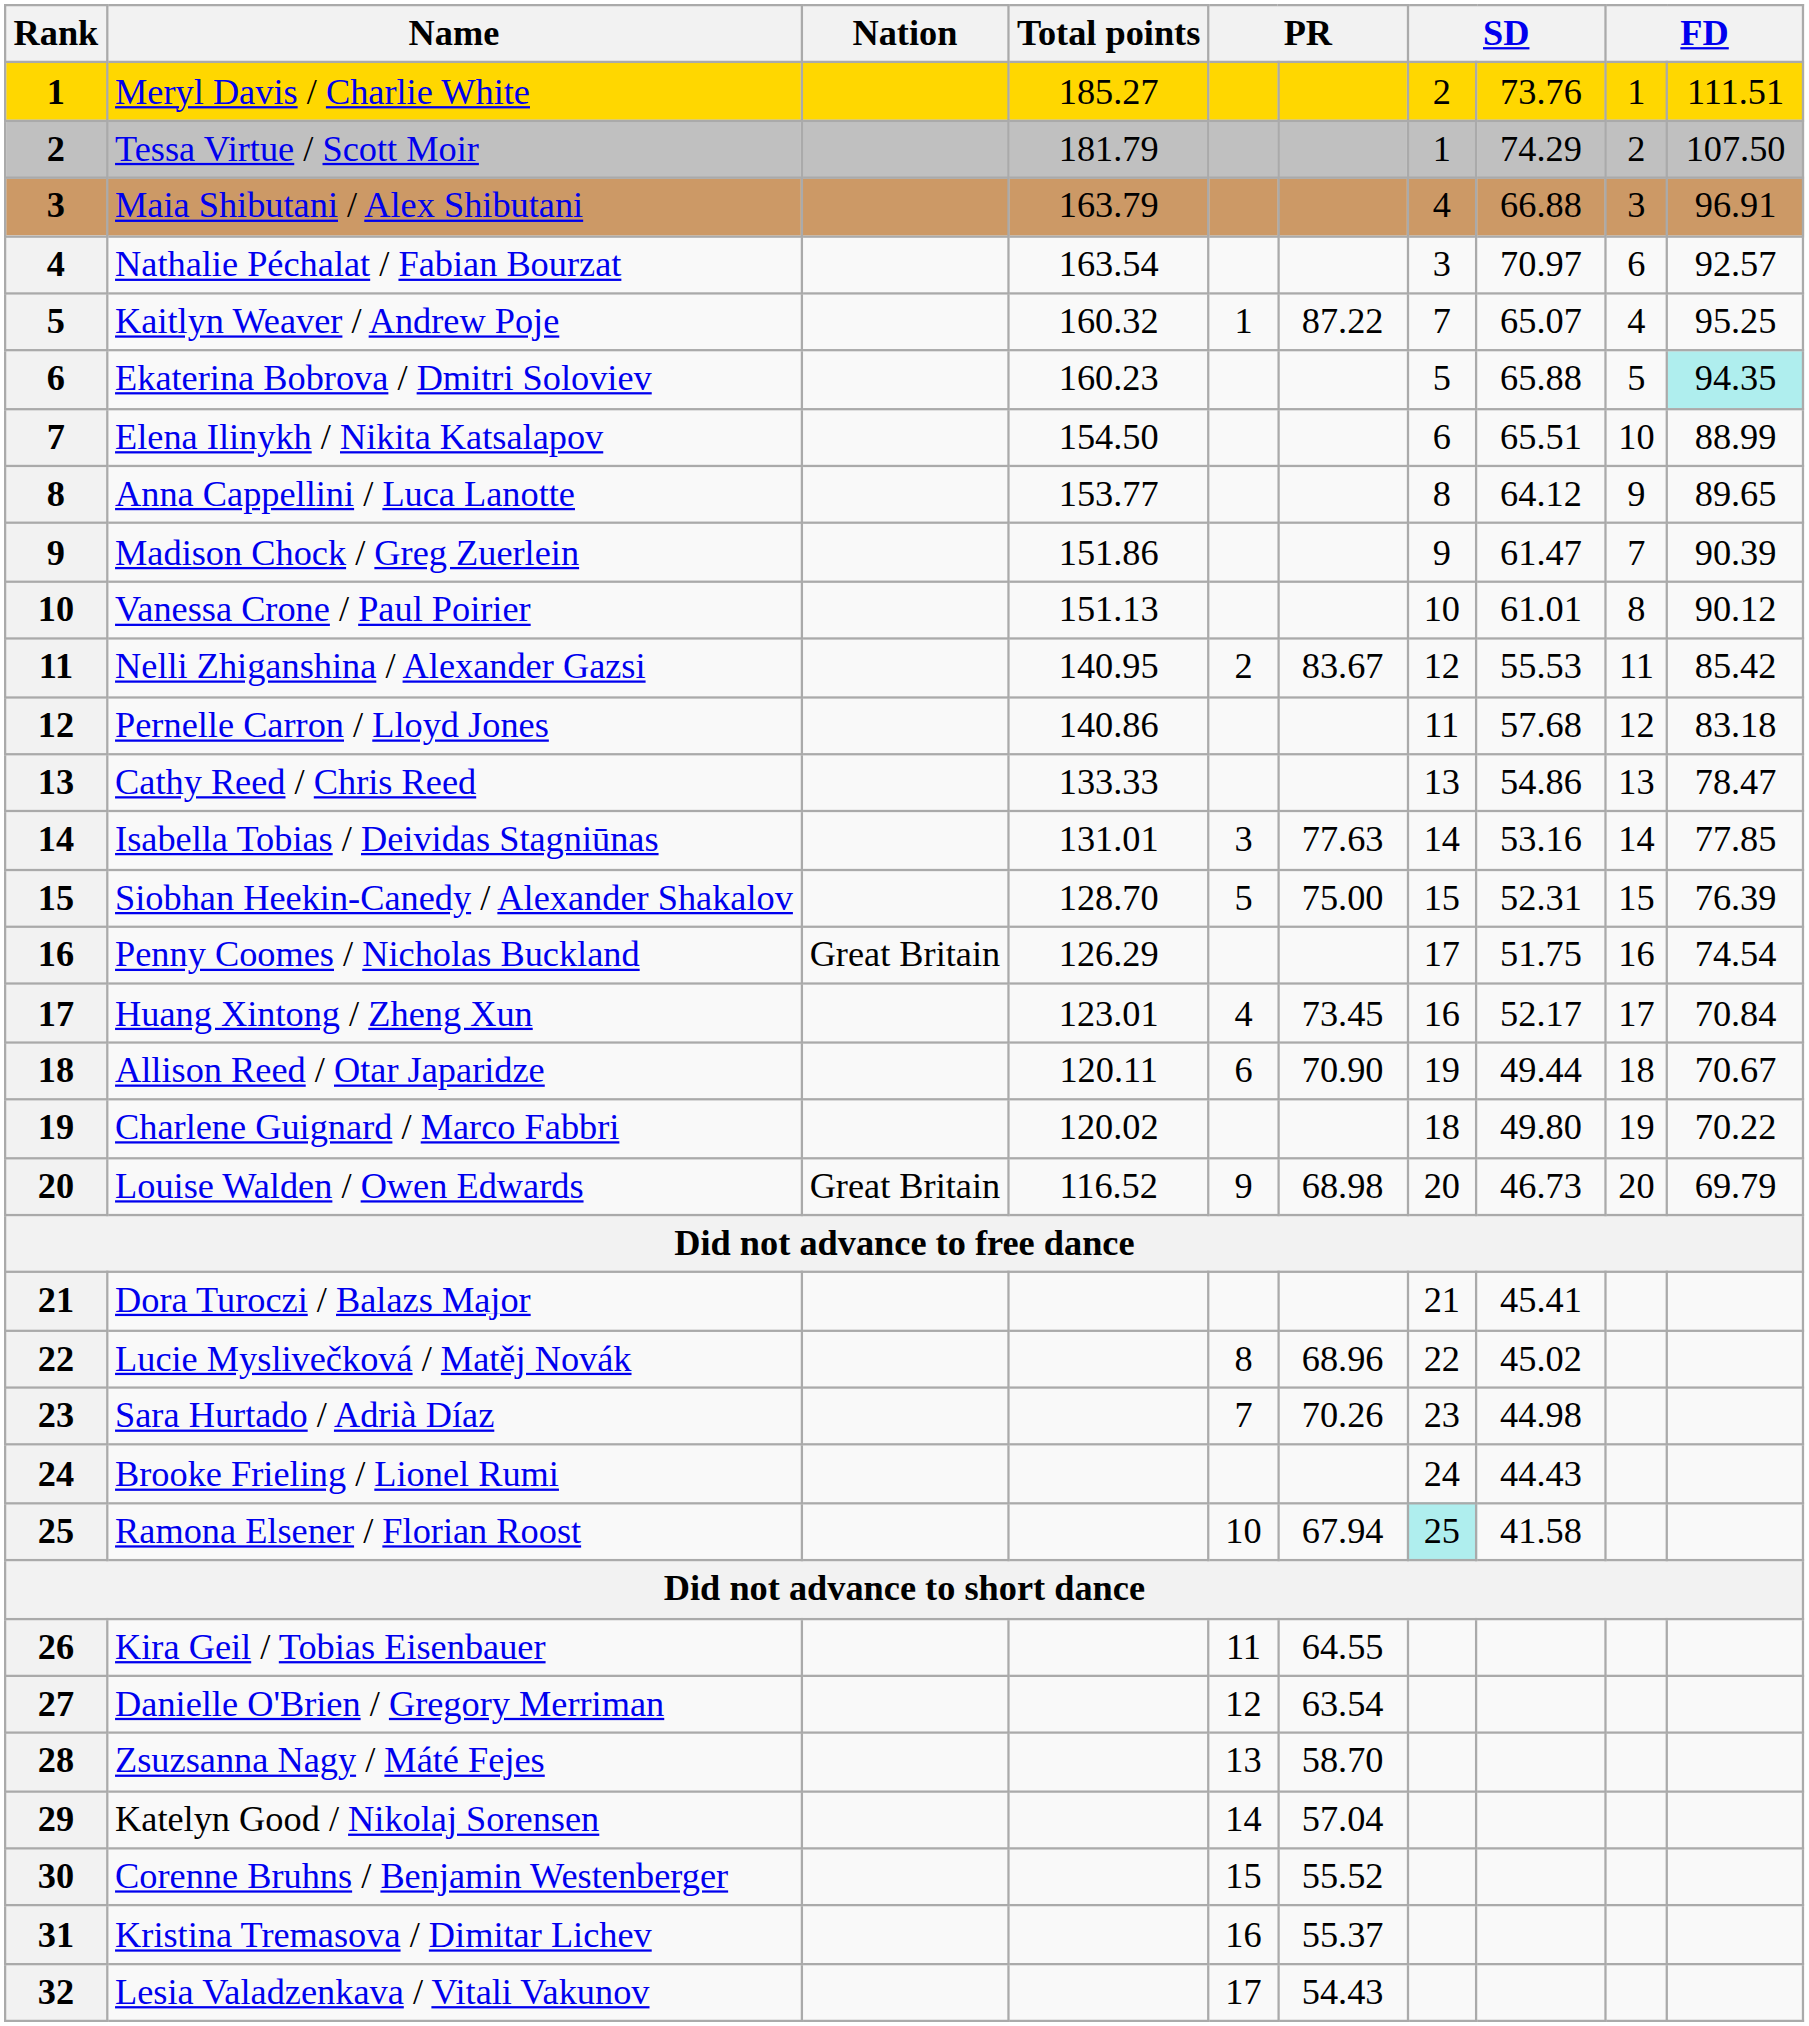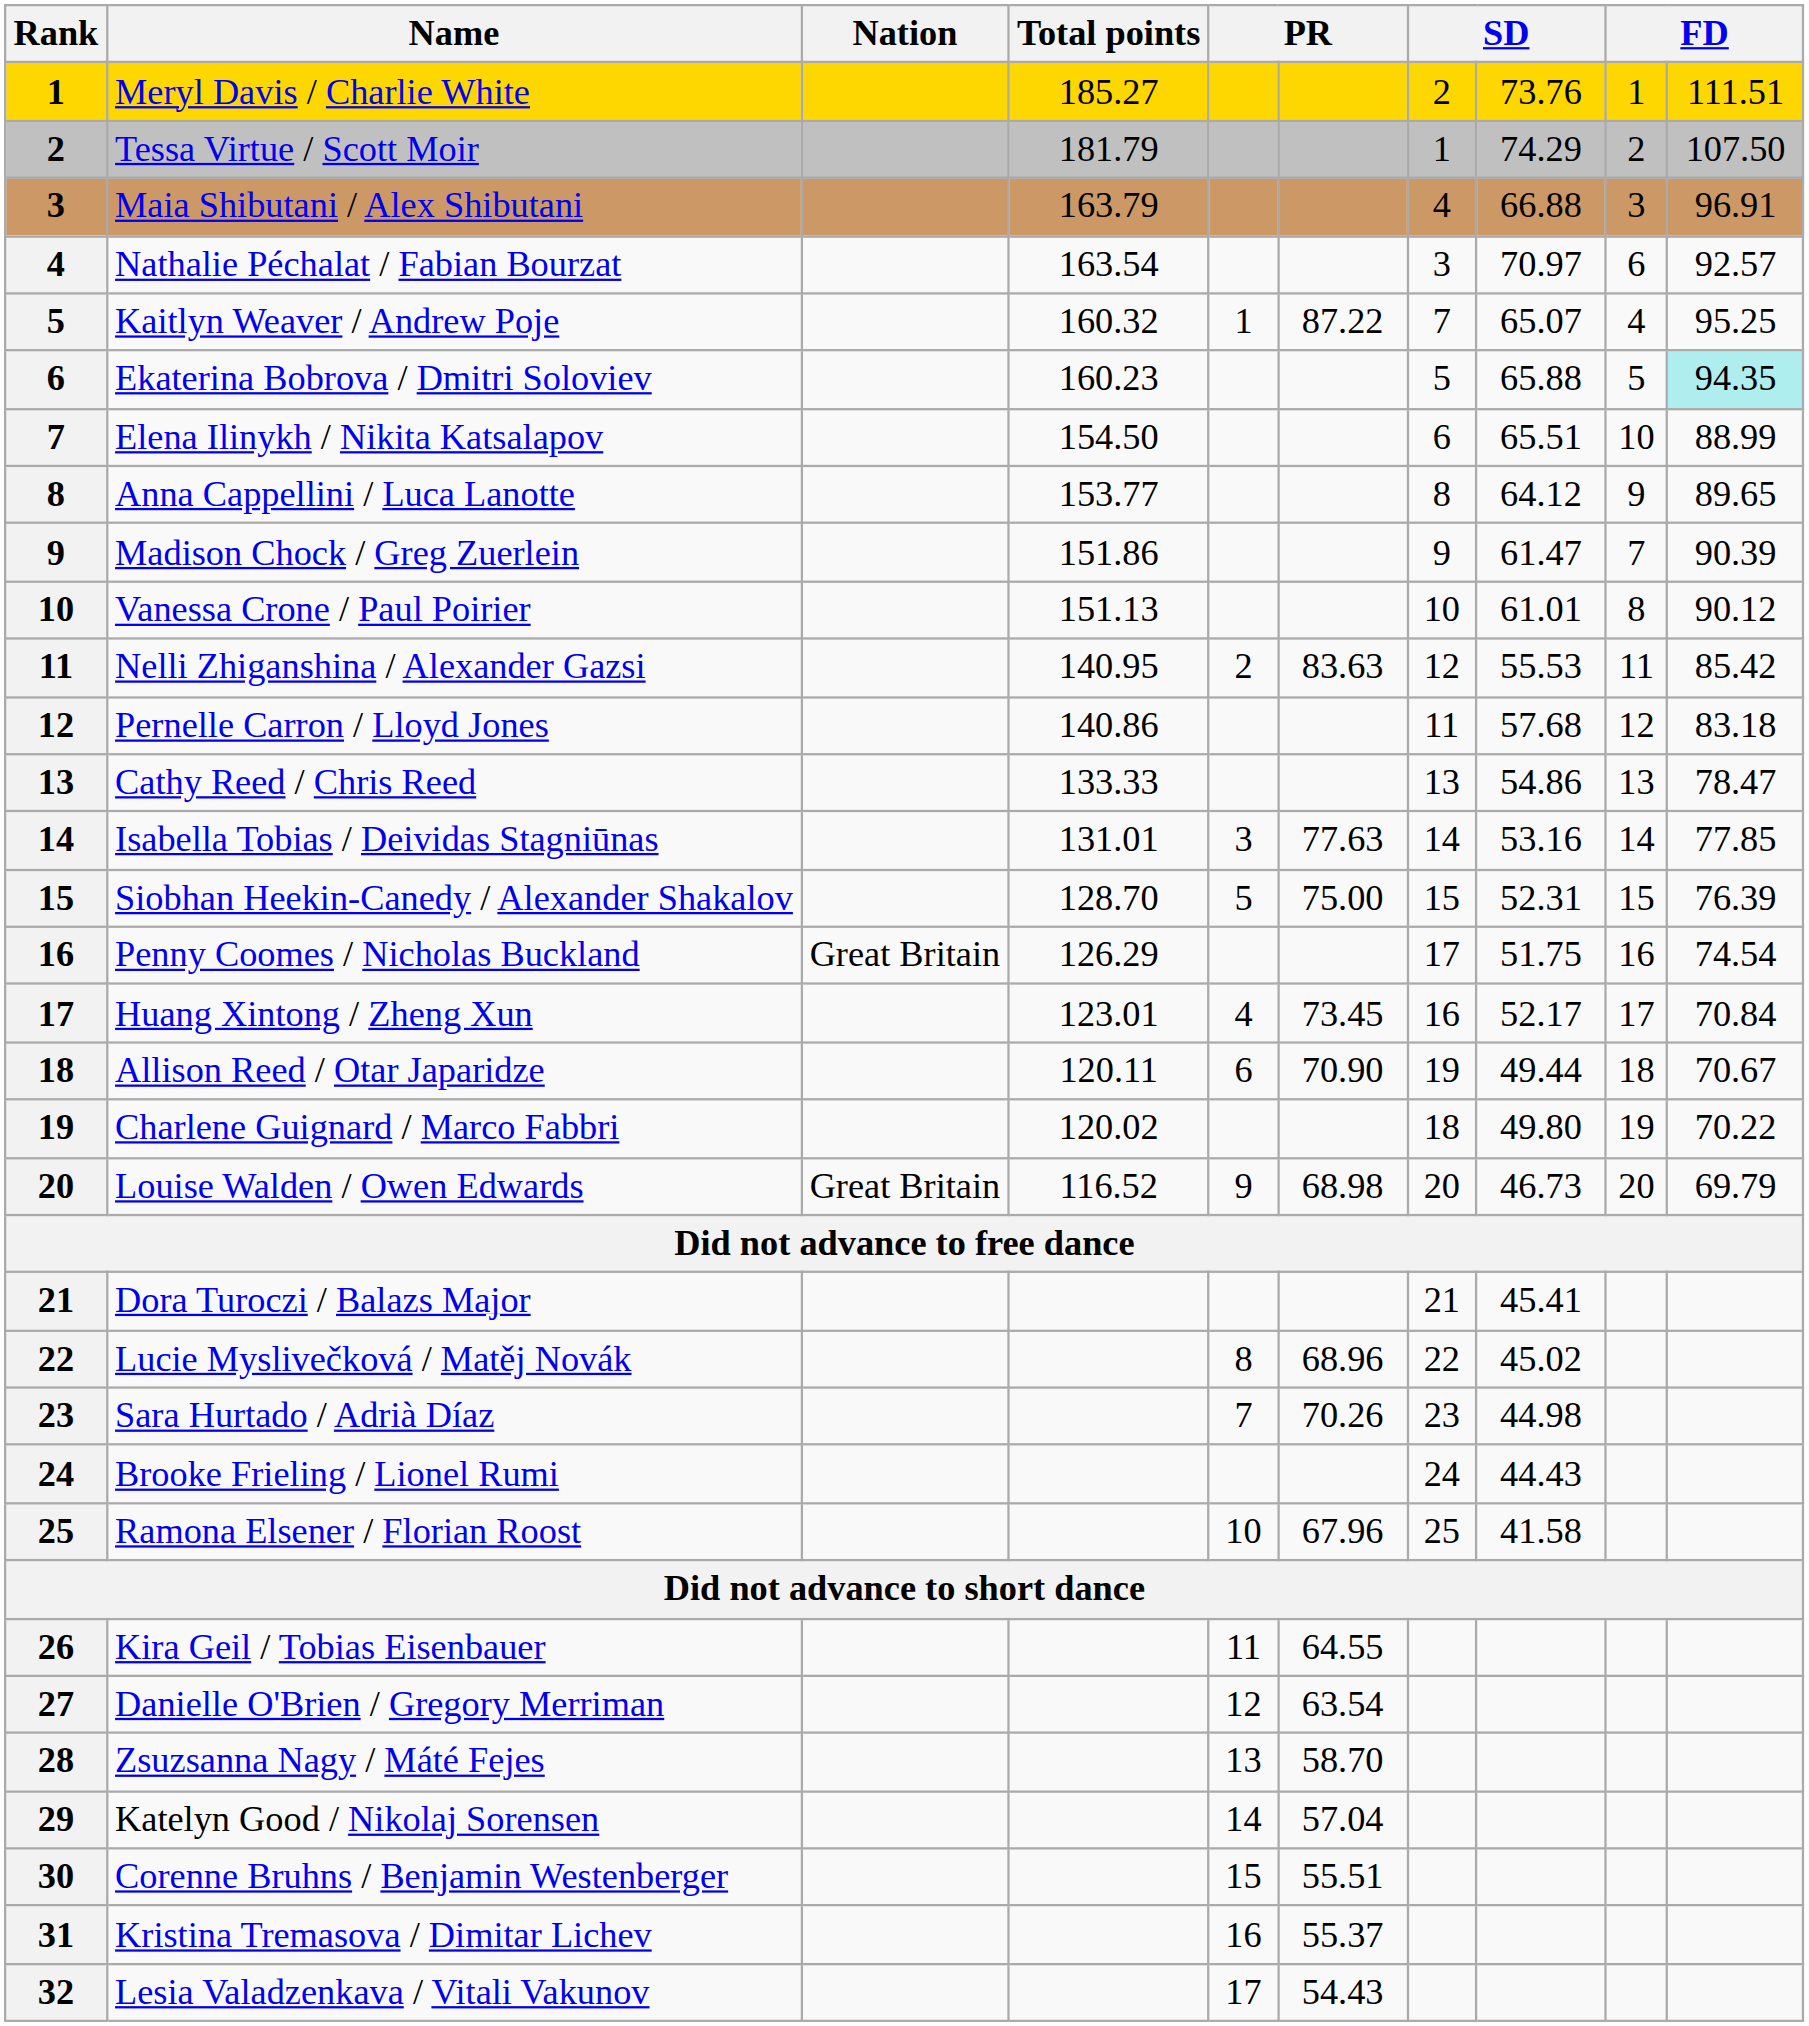Nelli Zhiganshina / Alexander Gazsi | column 6: 83.67 -> 83.63
Ramona Elsener / Florian Roost | column 6: 67.94 -> 67.96
Ramona Elsener / Florian Roost | column 7: paleturquoise background -> no background
Corenne Bruhns / Benjamin Westenberger | column 6: 55.52 -> 55.51
